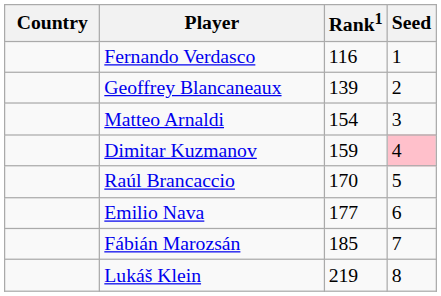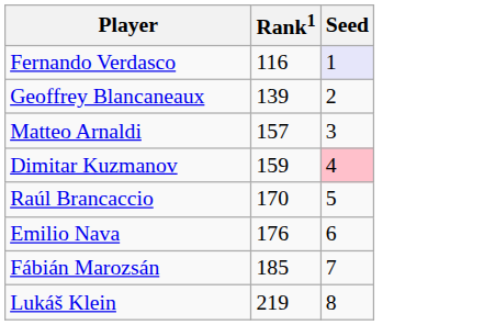- column: Country
Fernando Verdasco | Seed: no background -> lavender background
Matteo Arnaldi | Rank1: 154 -> 157
Emilio Nava | Rank1: 177 -> 176
